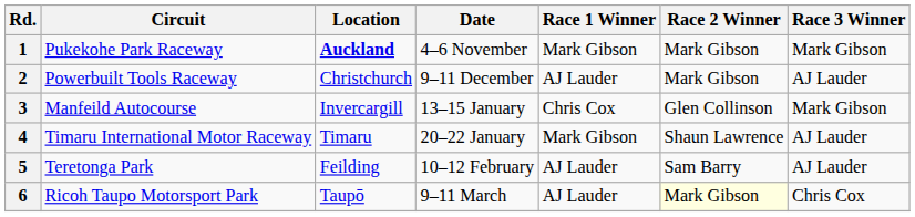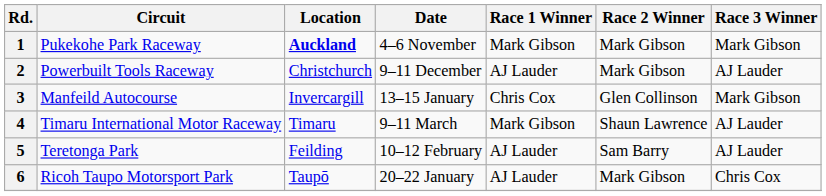4 | Date: 20–22 January -> 9–11 March
6 | Date: 9–11 March -> 20–22 January
6 | Race 2 Winner: lightyellow background -> no background
